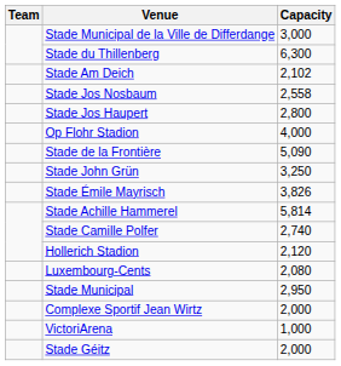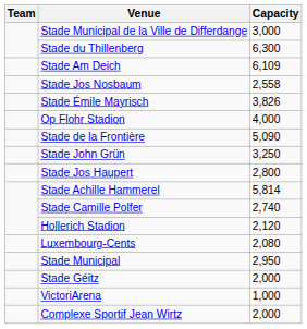Stade Am Deich | Capacity: 2,102 -> 6,109
rows swapped: Stade Émile Mayrisch <-> Stade Jos Haupert
rows swapped: Complexe Sportif Jean Wirtz <-> Stade Géitz
